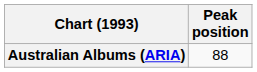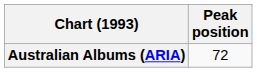Australian Albums (ARIA) | Peak position: 88 -> 72
